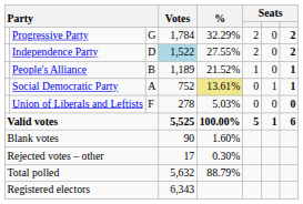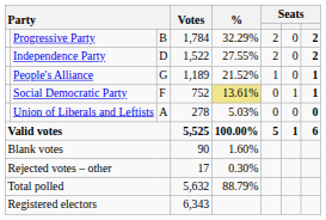Progressive Party | column 3: G -> B
Independence Party | Votes: lightblue background -> no background
People's Alliance | column 3: B -> G
Social Democratic Party | column 3: A -> F
Union of Liberals and Leftists | column 3: F -> A
